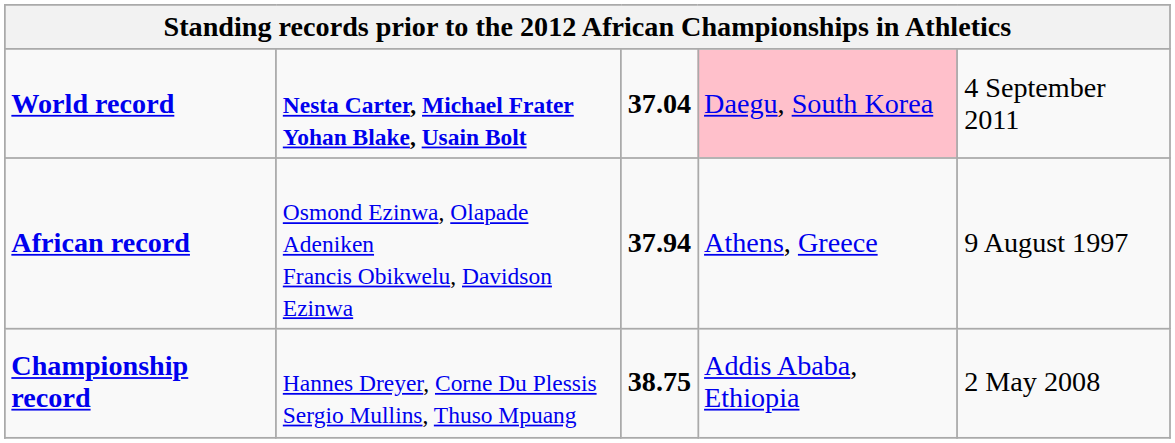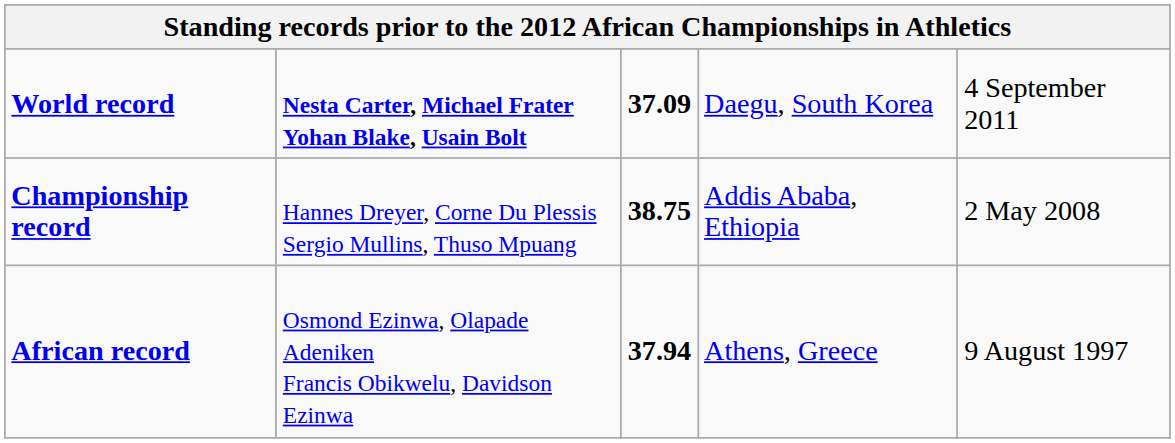World record | column 3: 37.04 -> 37.09
World record | column 4: pink background -> no background
rows swapped: African record <-> Championship record
